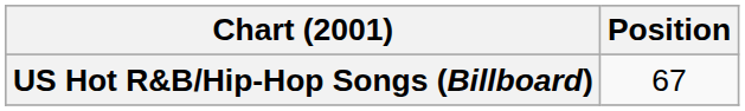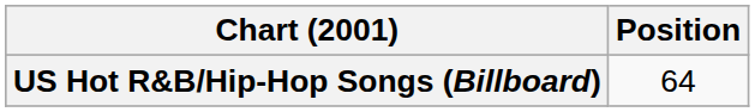US Hot R&B/Hip-Hop Songs (Billboard) | Position: 67 -> 64
